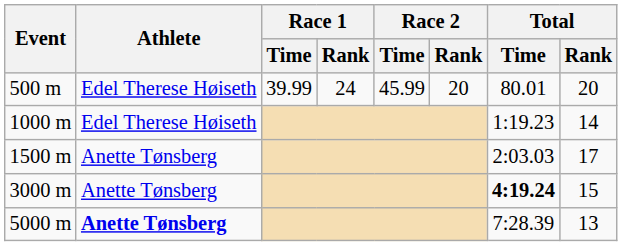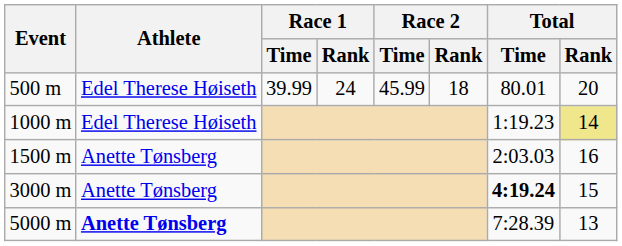500 m | Race 2 / Rank: 20 -> 18
1000 m | Total / Rank: no background -> khaki background
1500 m | Total / Rank: 17 -> 16
